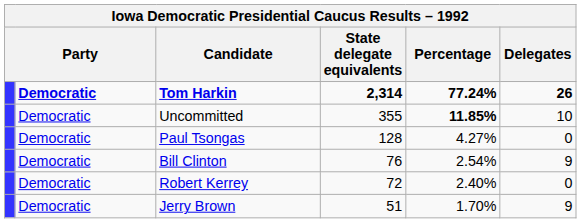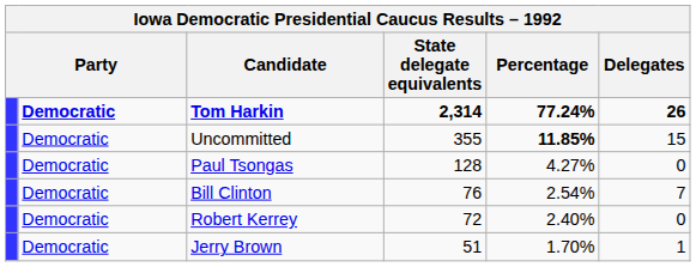Uncommitted | Delegates: 10 -> 15
Bill Clinton | Delegates: 9 -> 7
Jerry Brown | Delegates: 9 -> 1
